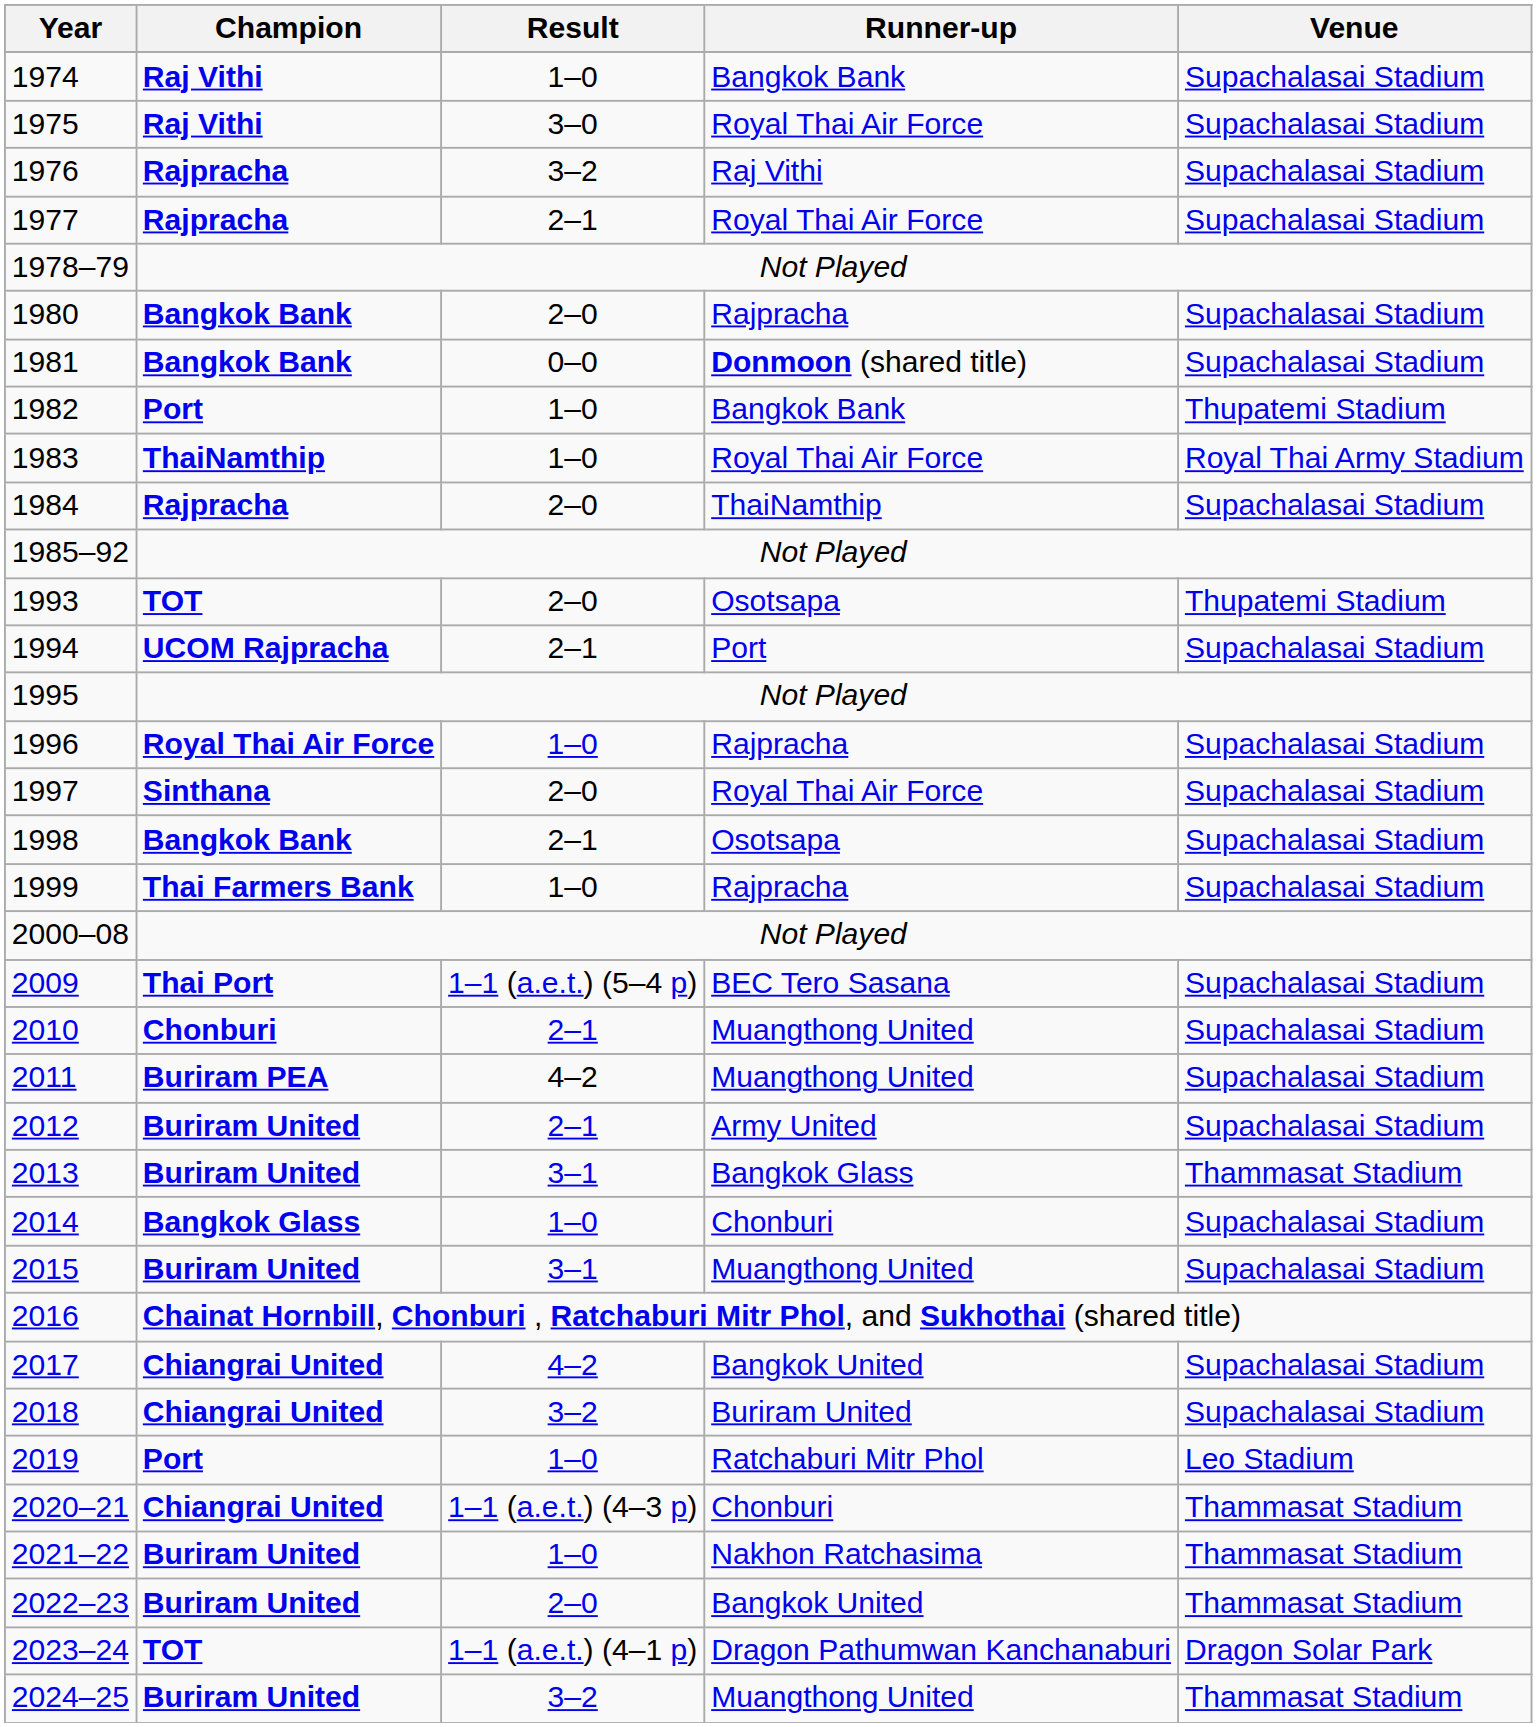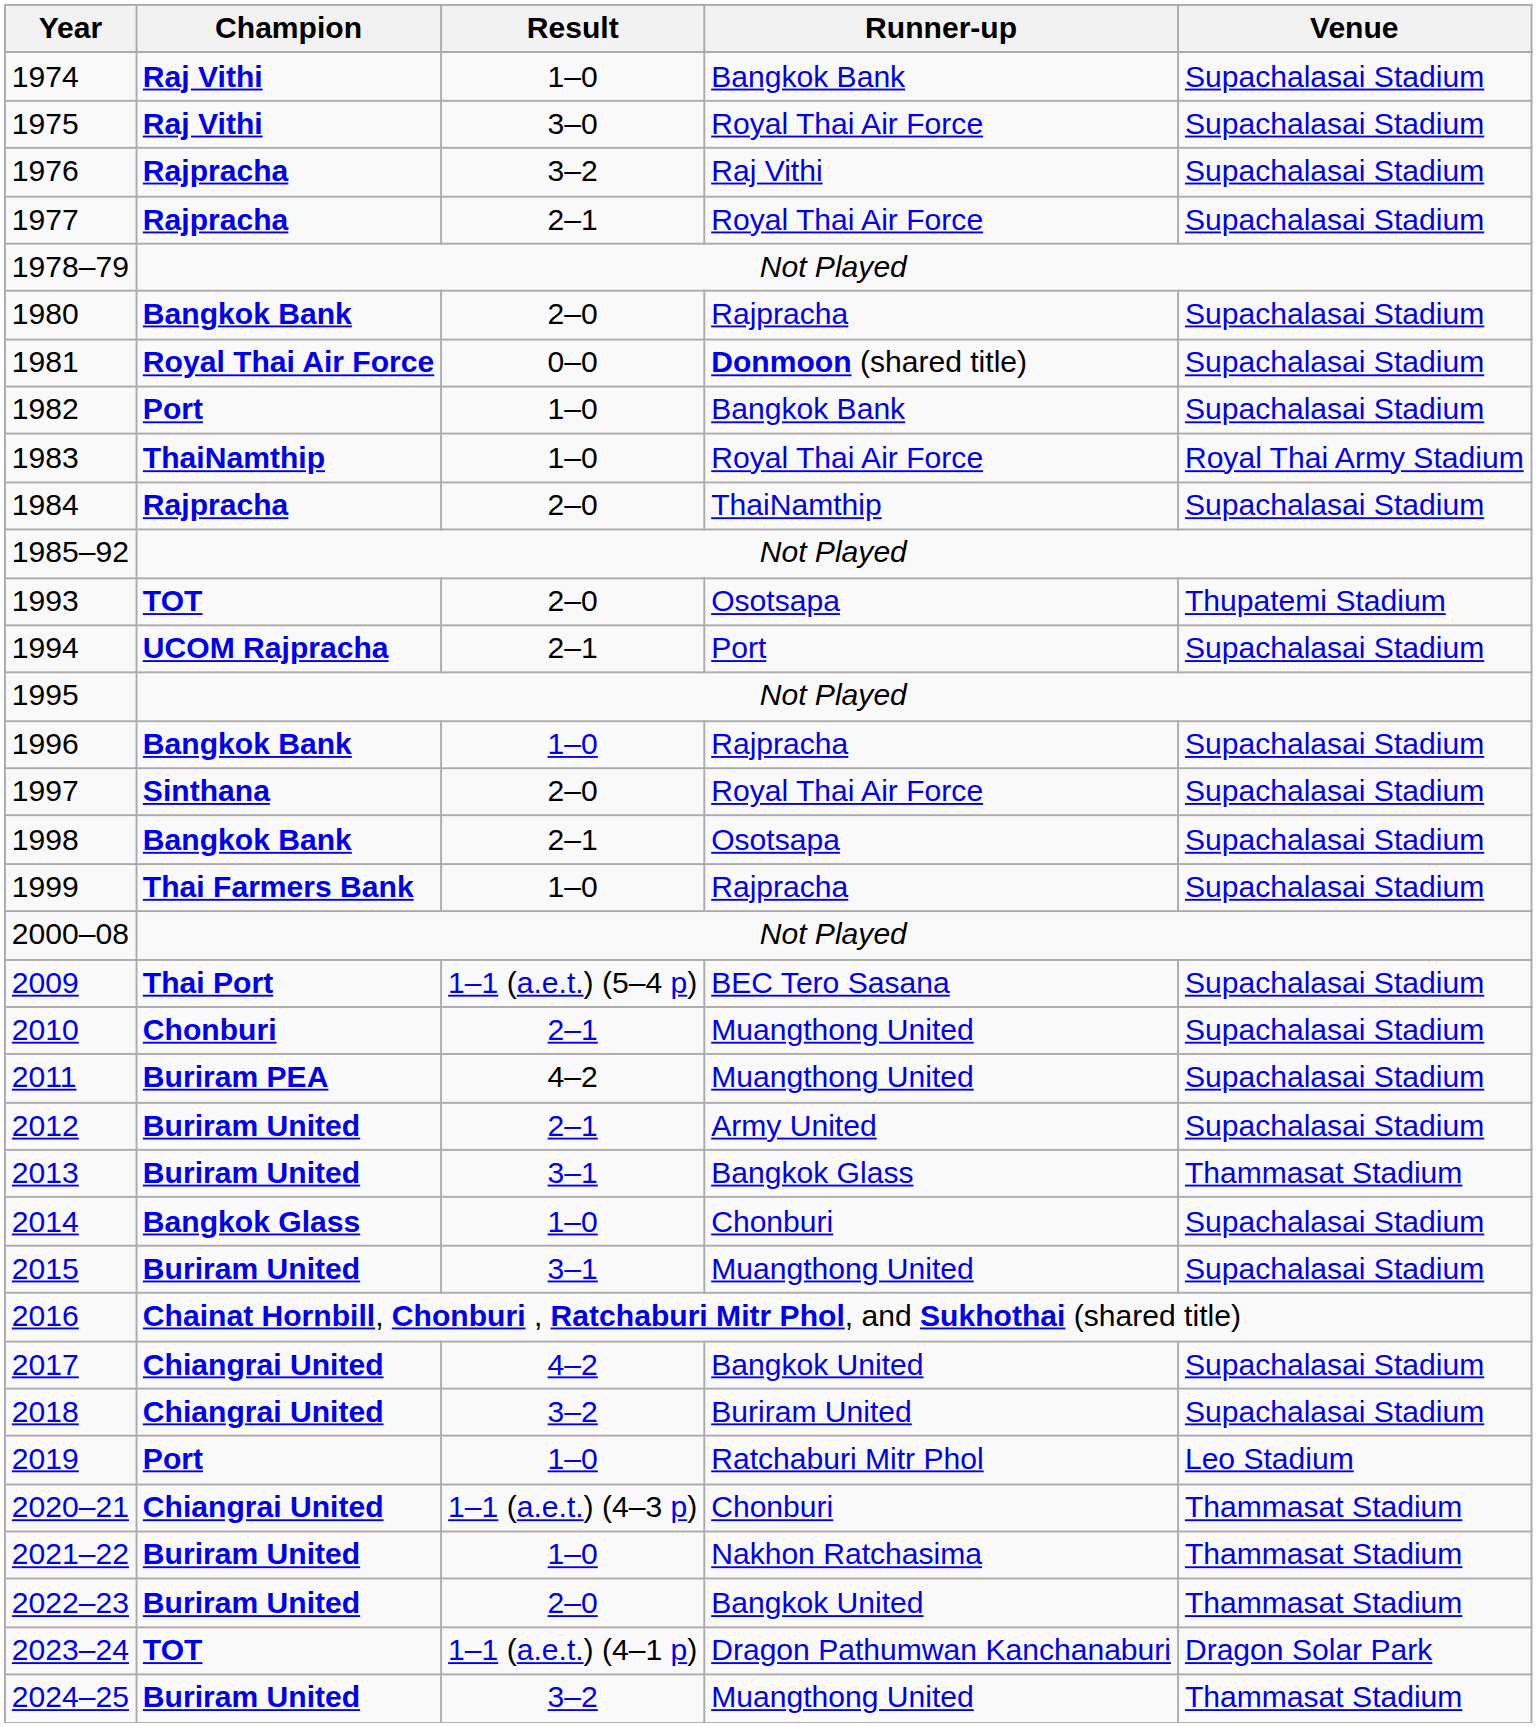1981 | Champion: Bangkok Bank -> Royal Thai Air Force
1982 | Venue: Thupatemi Stadium -> Supachalasai Stadium
1996 | Champion: Royal Thai Air Force -> Bangkok Bank
